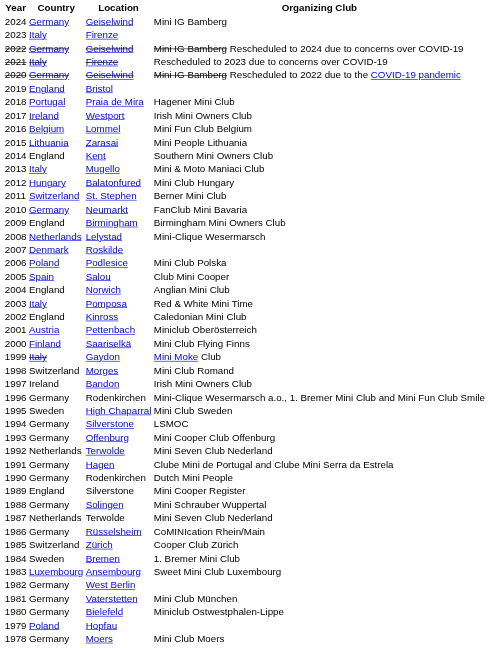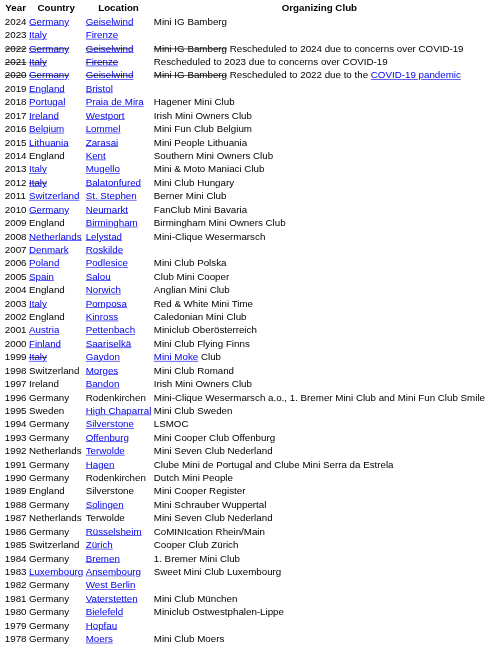2012 | Country: Hungary -> Italy
1984 | Country: Sweden -> Germany
1979 | Country: Poland -> Germany
